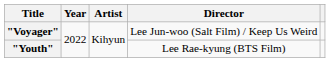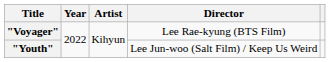"Voyager" | Director: Lee Jun-woo (Salt Film) / Keep Us Weird -> Lee Rae-kyung (BTS Film)
"Youth" | Director: Lee Rae-kyung (BTS Film) -> Lee Jun-woo (Salt Film) / Keep Us Weird
